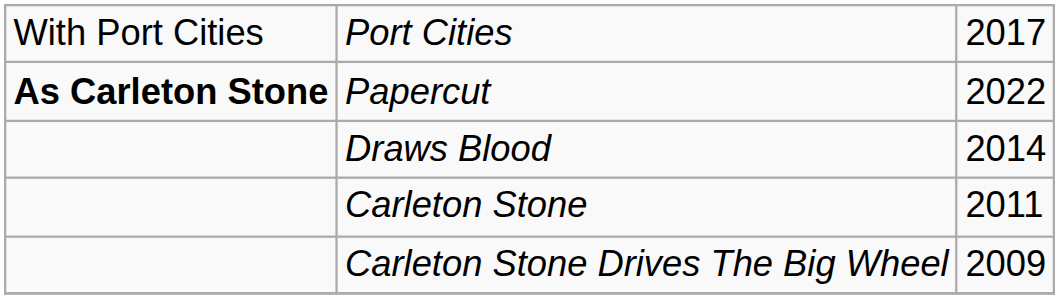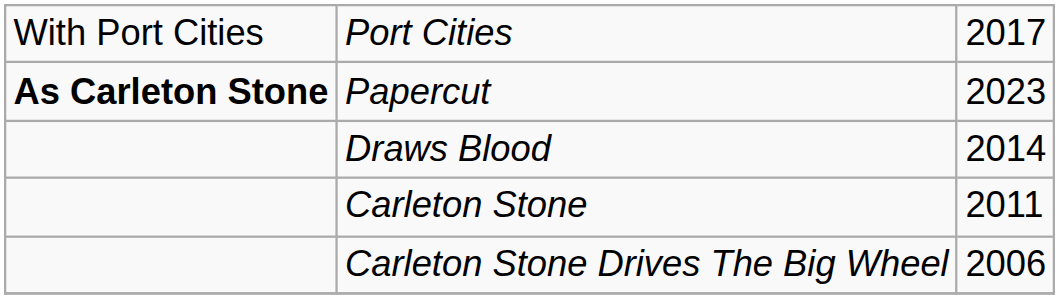Papercut | column 3: 2022 -> 2023
Carleton Stone Drives The Big Wheel | column 3: 2009 -> 2006
